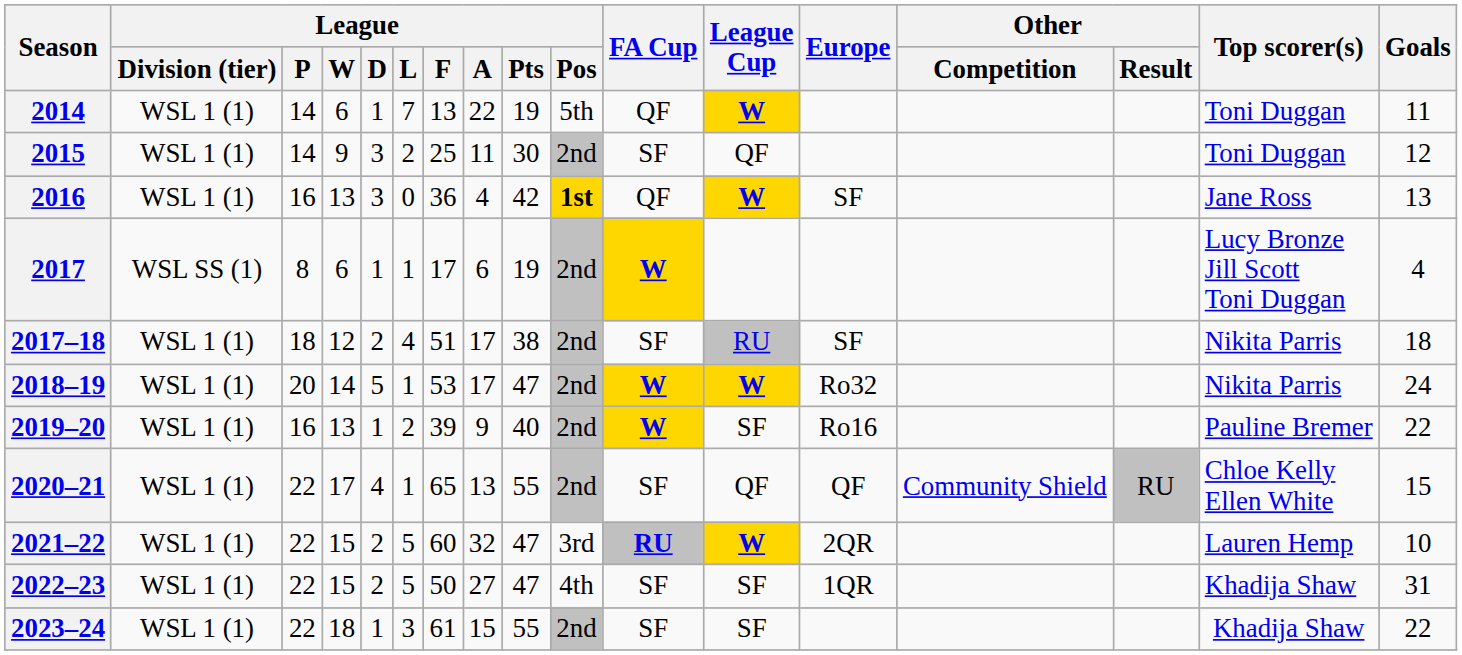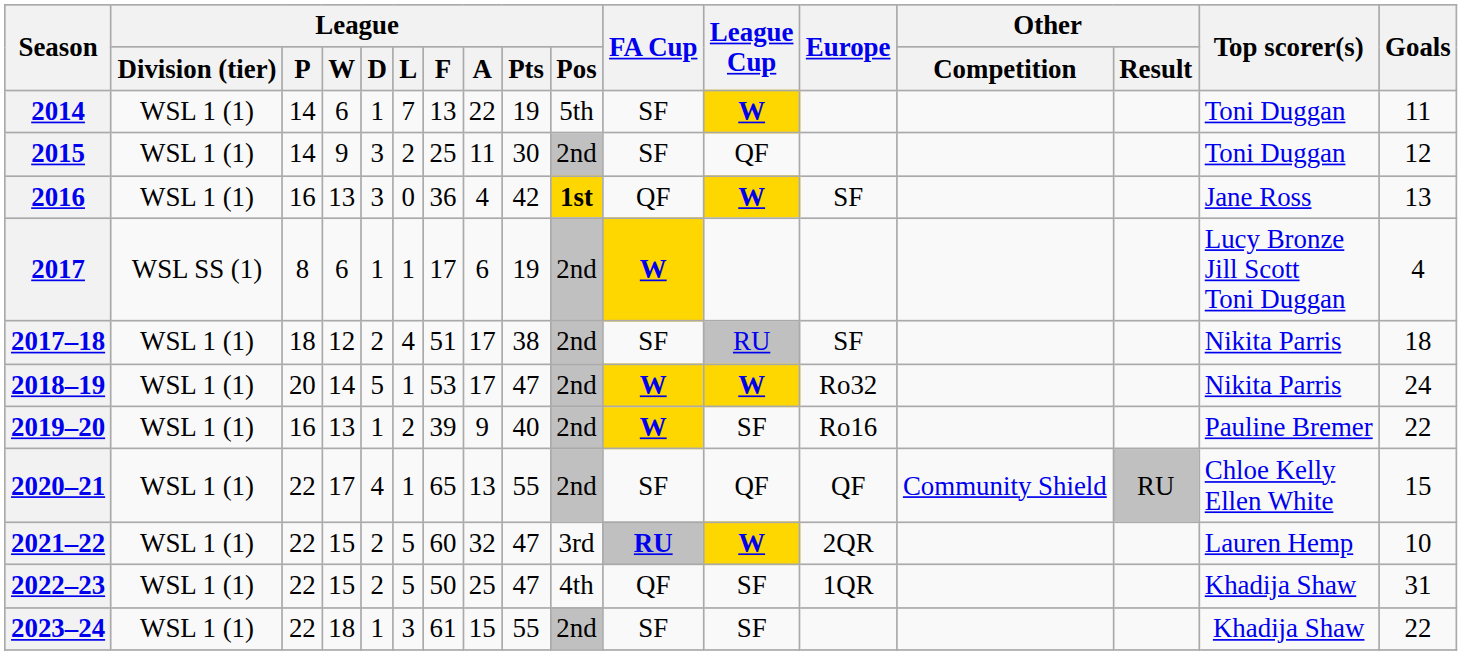2014 | FA Cup: QF -> SF
2022–23 | League / A: 27 -> 25
2022–23 | FA Cup: SF -> QF
